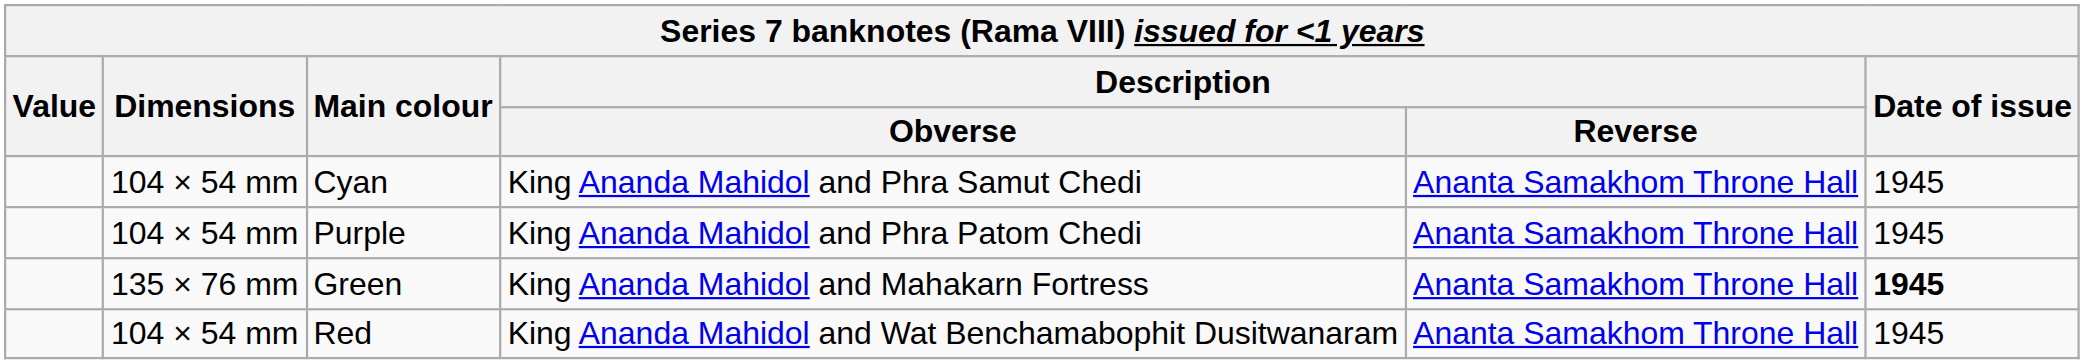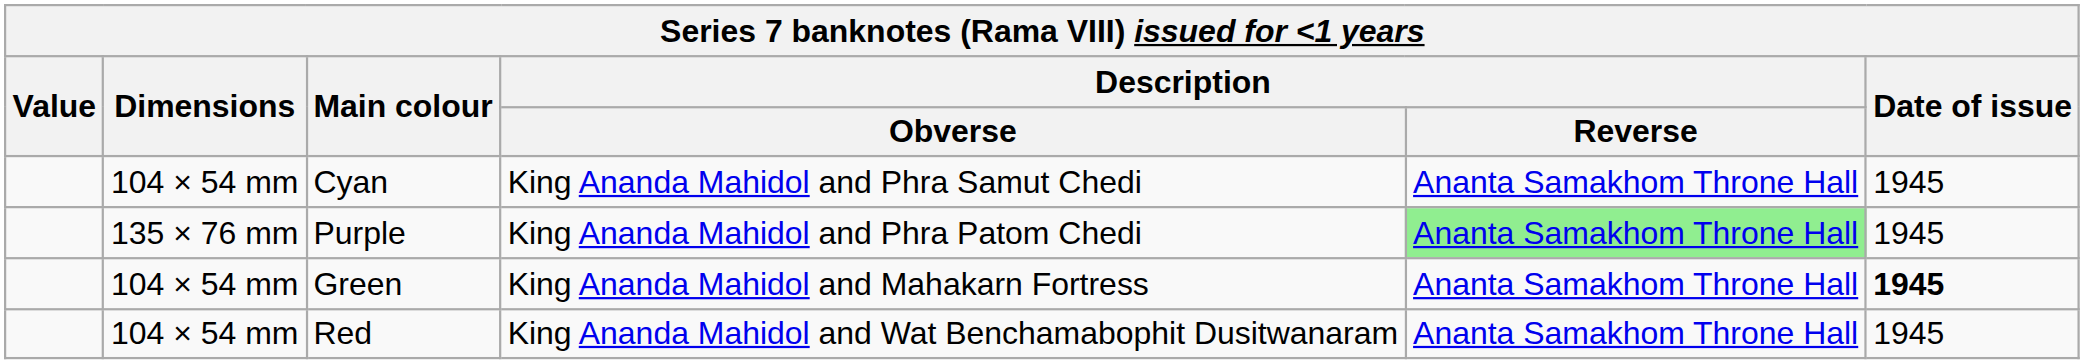Purple | Dimensions: 104 × 54 mm -> 135 × 76 mm
Purple | Description / Reverse: no background -> lightgreen background
Green | Dimensions: 135 × 76 mm -> 104 × 54 mm
